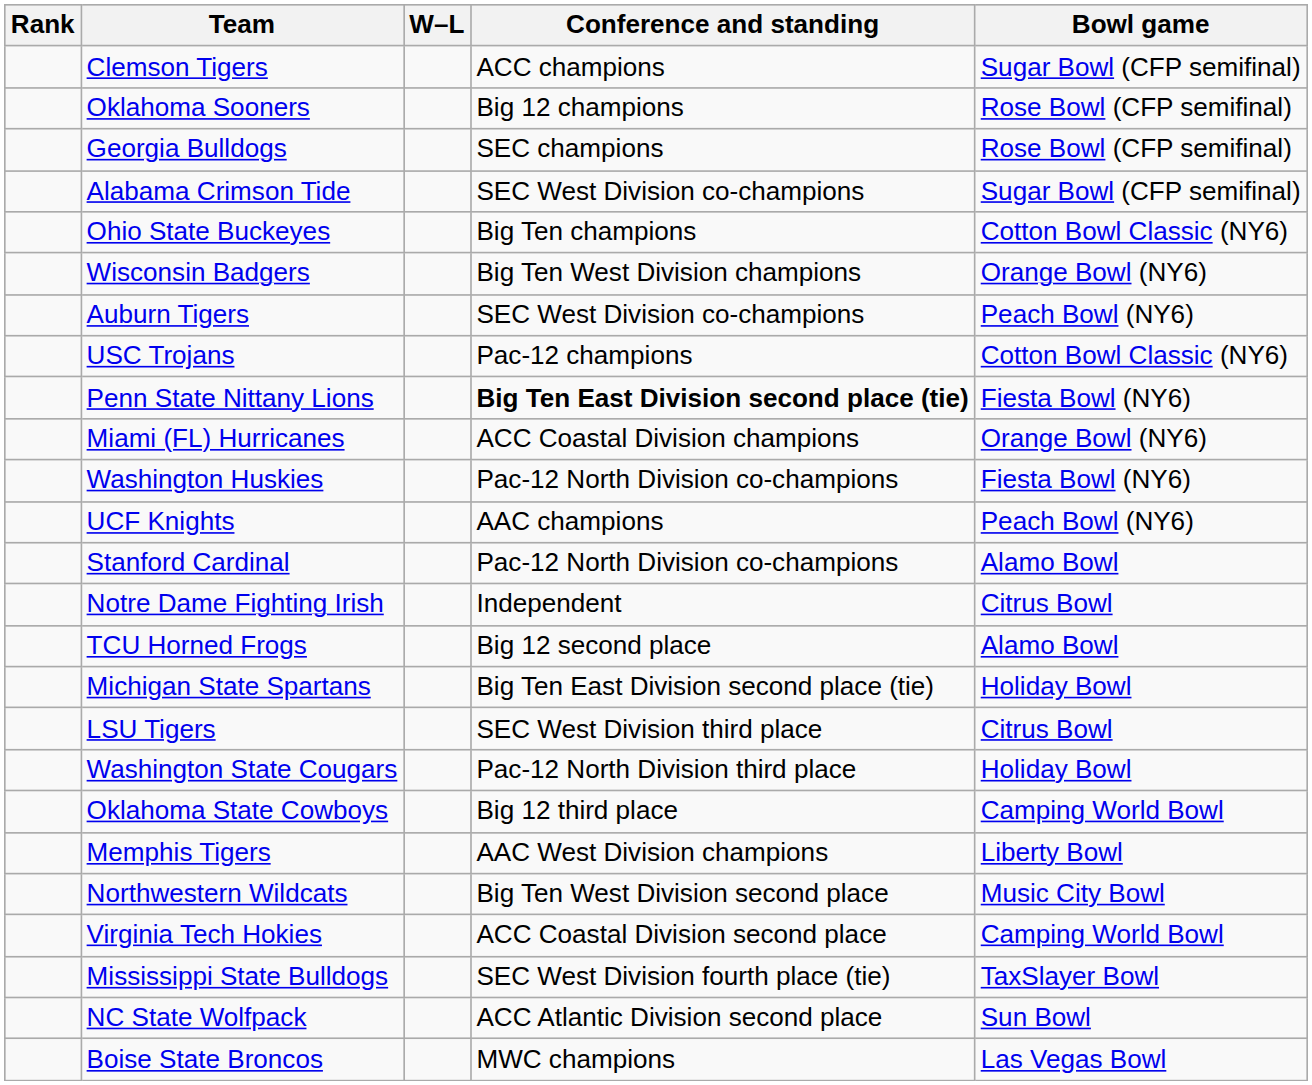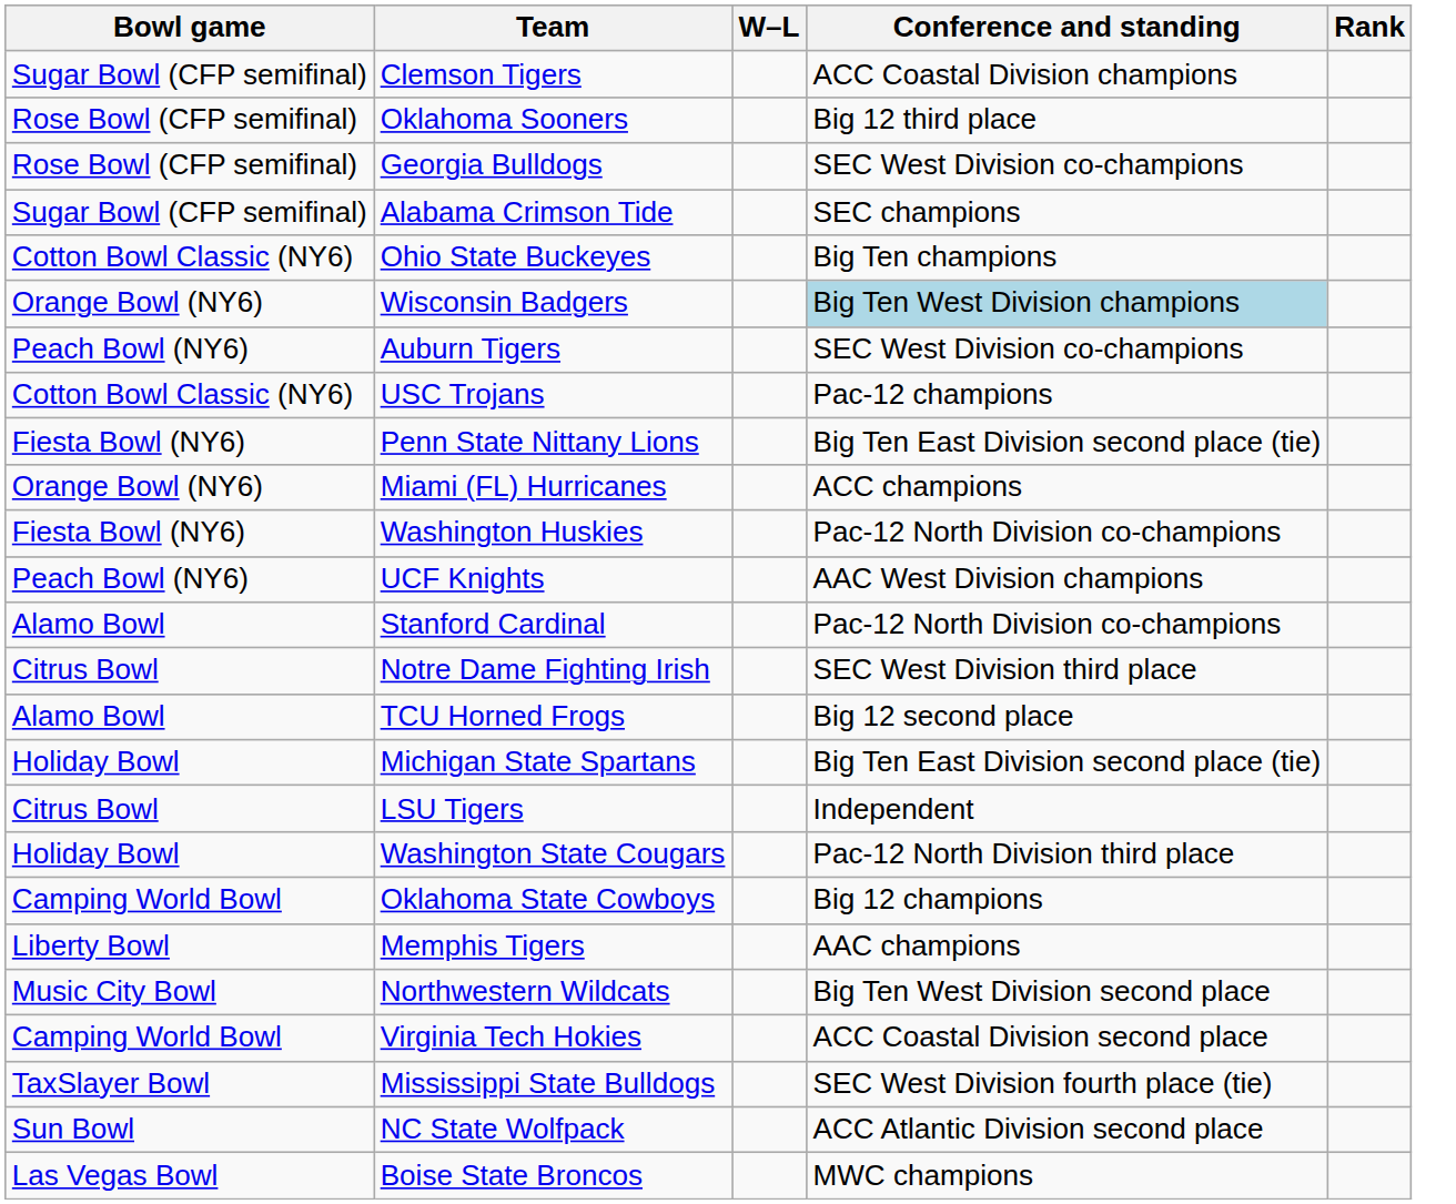columns swapped: Rank <-> Bowl game
Clemson Tigers | Conference and standing: ACC champions -> ACC Coastal Division champions
Oklahoma Sooners | Conference and standing: Big 12 champions -> Big 12 third place
Georgia Bulldogs | Conference and standing: SEC champions -> SEC West Division co-champions
Alabama Crimson Tide | Conference and standing: SEC West Division co-champions -> SEC champions
Wisconsin Badgers | Conference and standing: no background -> lightblue background
Penn State Nittany Lions | Conference and standing: bold -> normal
Miami (FL) Hurricanes | Conference and standing: ACC Coastal Division champions -> ACC champions
UCF Knights | Conference and standing: AAC champions -> AAC West Division champions
Notre Dame Fighting Irish | Conference and standing: Independent -> SEC West Division third place
LSU Tigers | Conference and standing: SEC West Division third place -> Independent
Oklahoma State Cowboys | Conference and standing: Big 12 third place -> Big 12 champions
Memphis Tigers | Conference and standing: AAC West Division champions -> AAC champions
